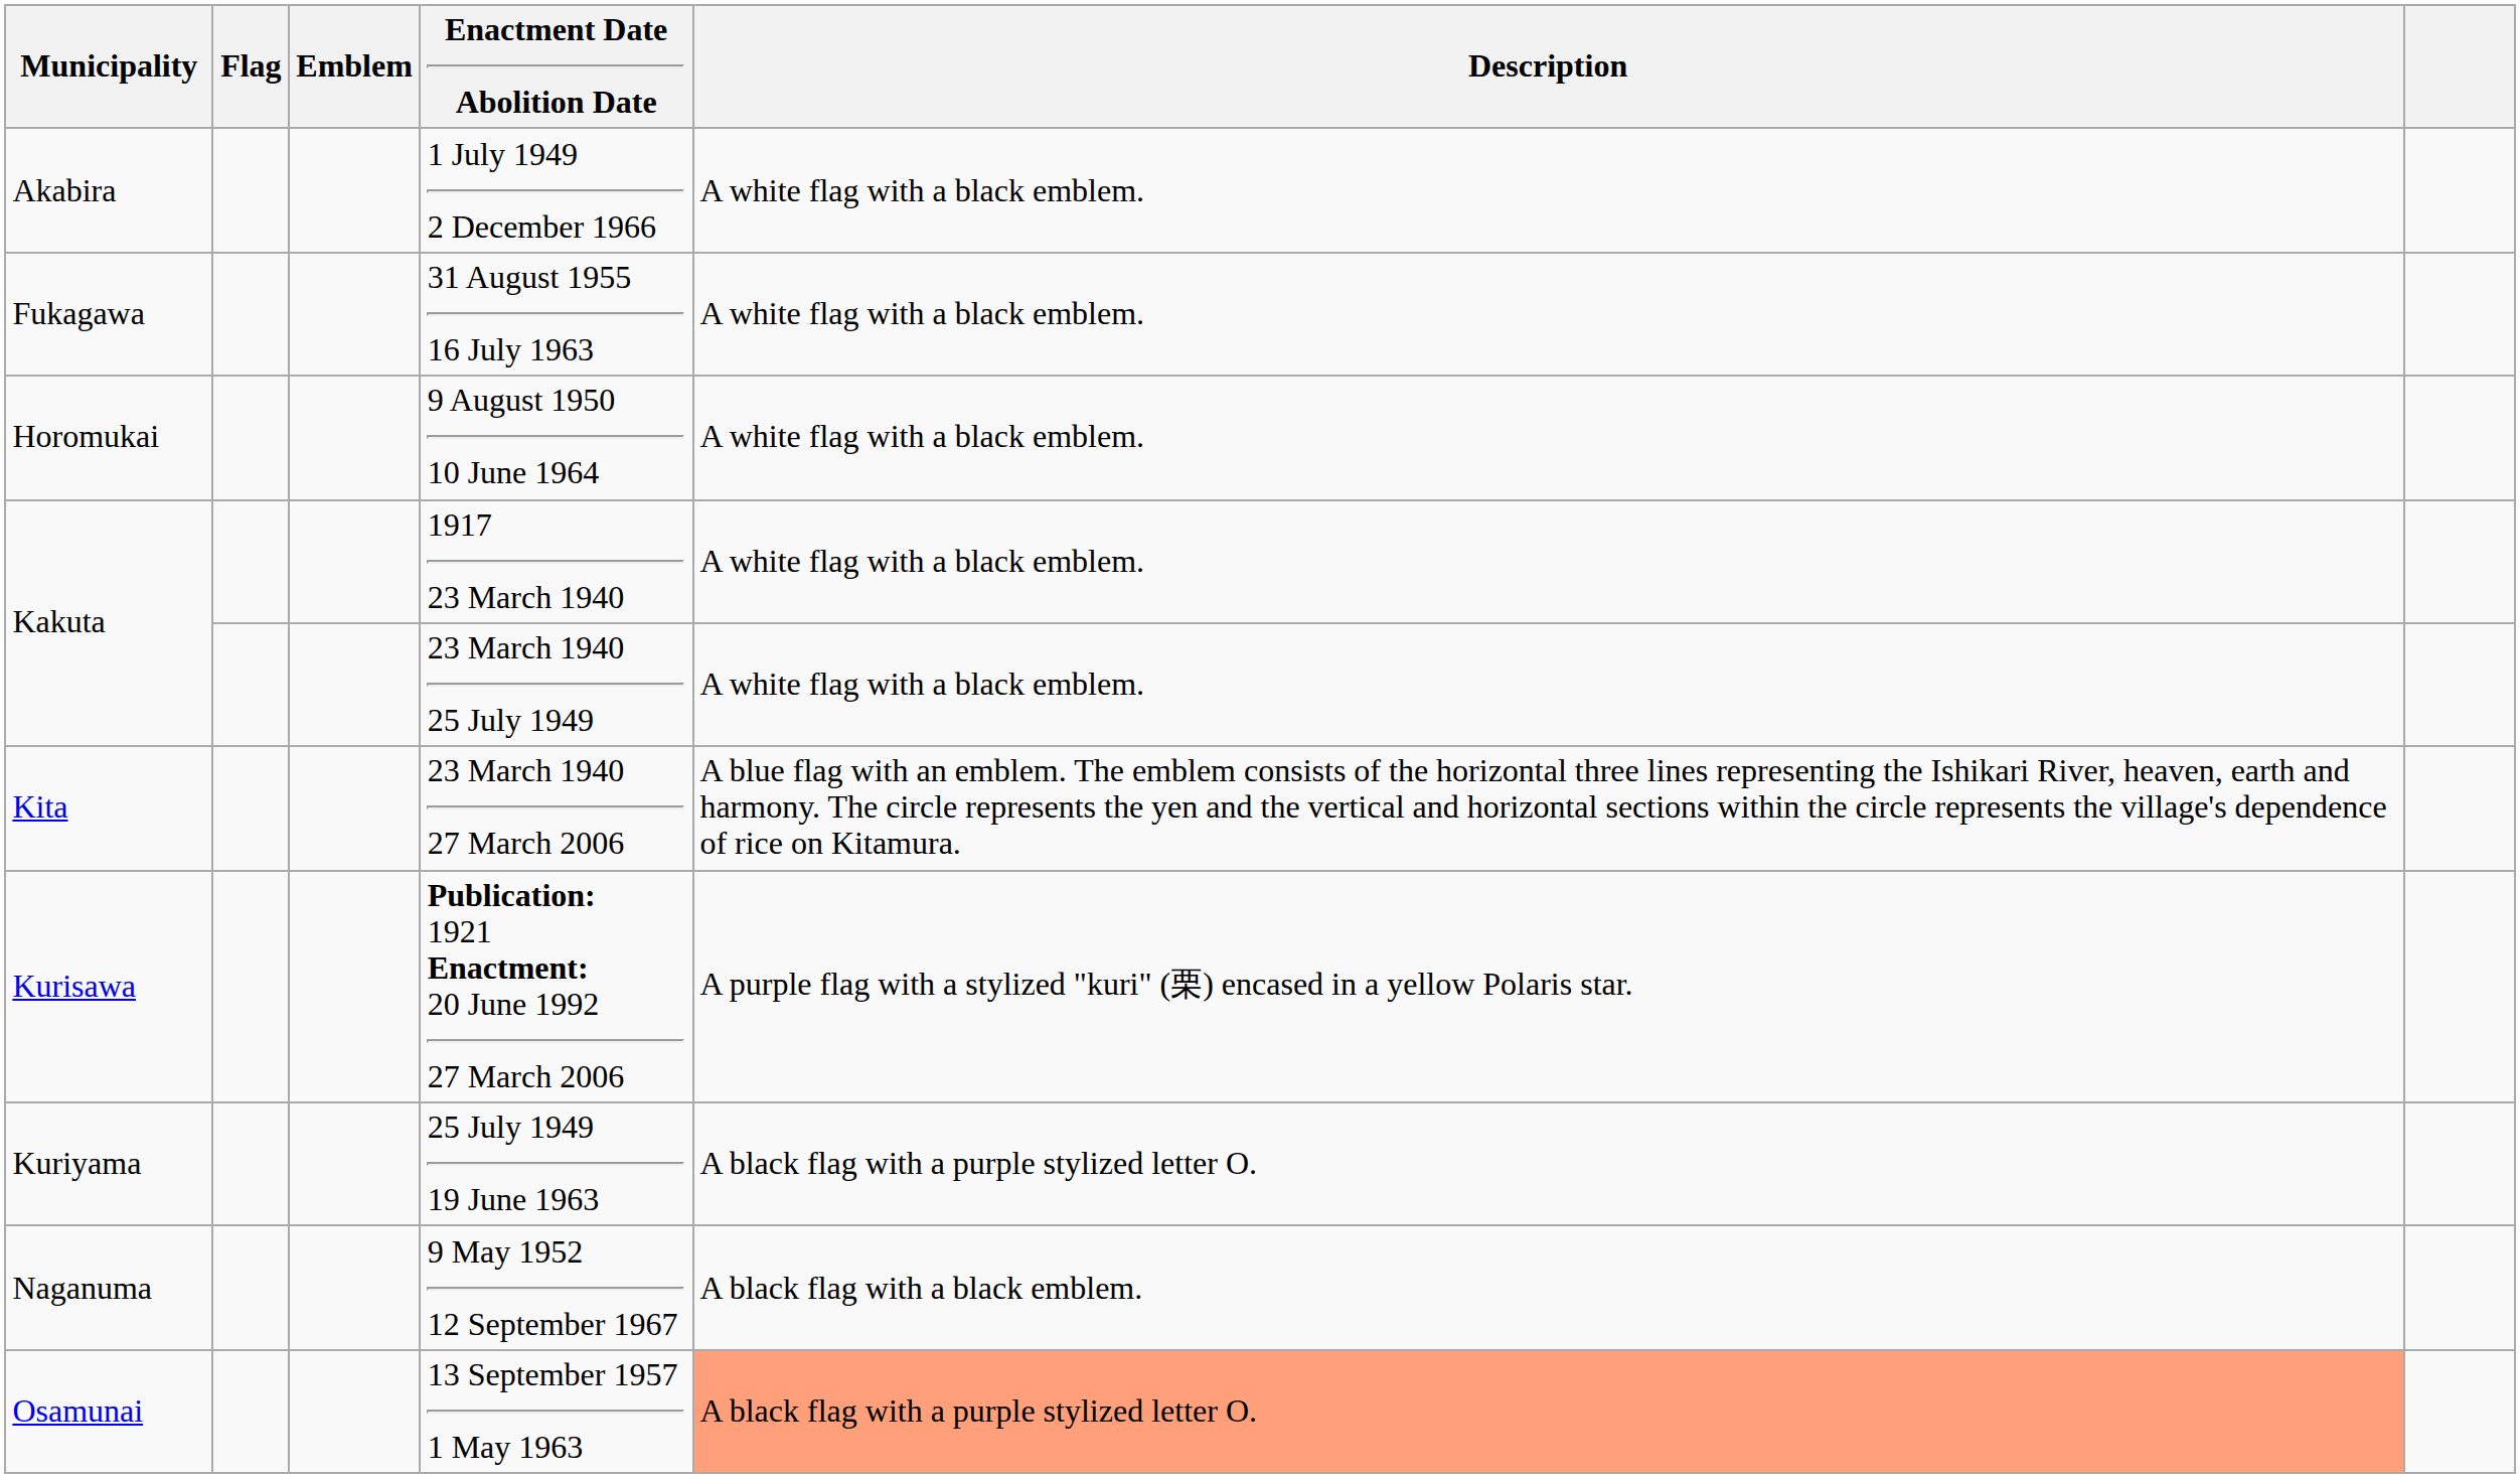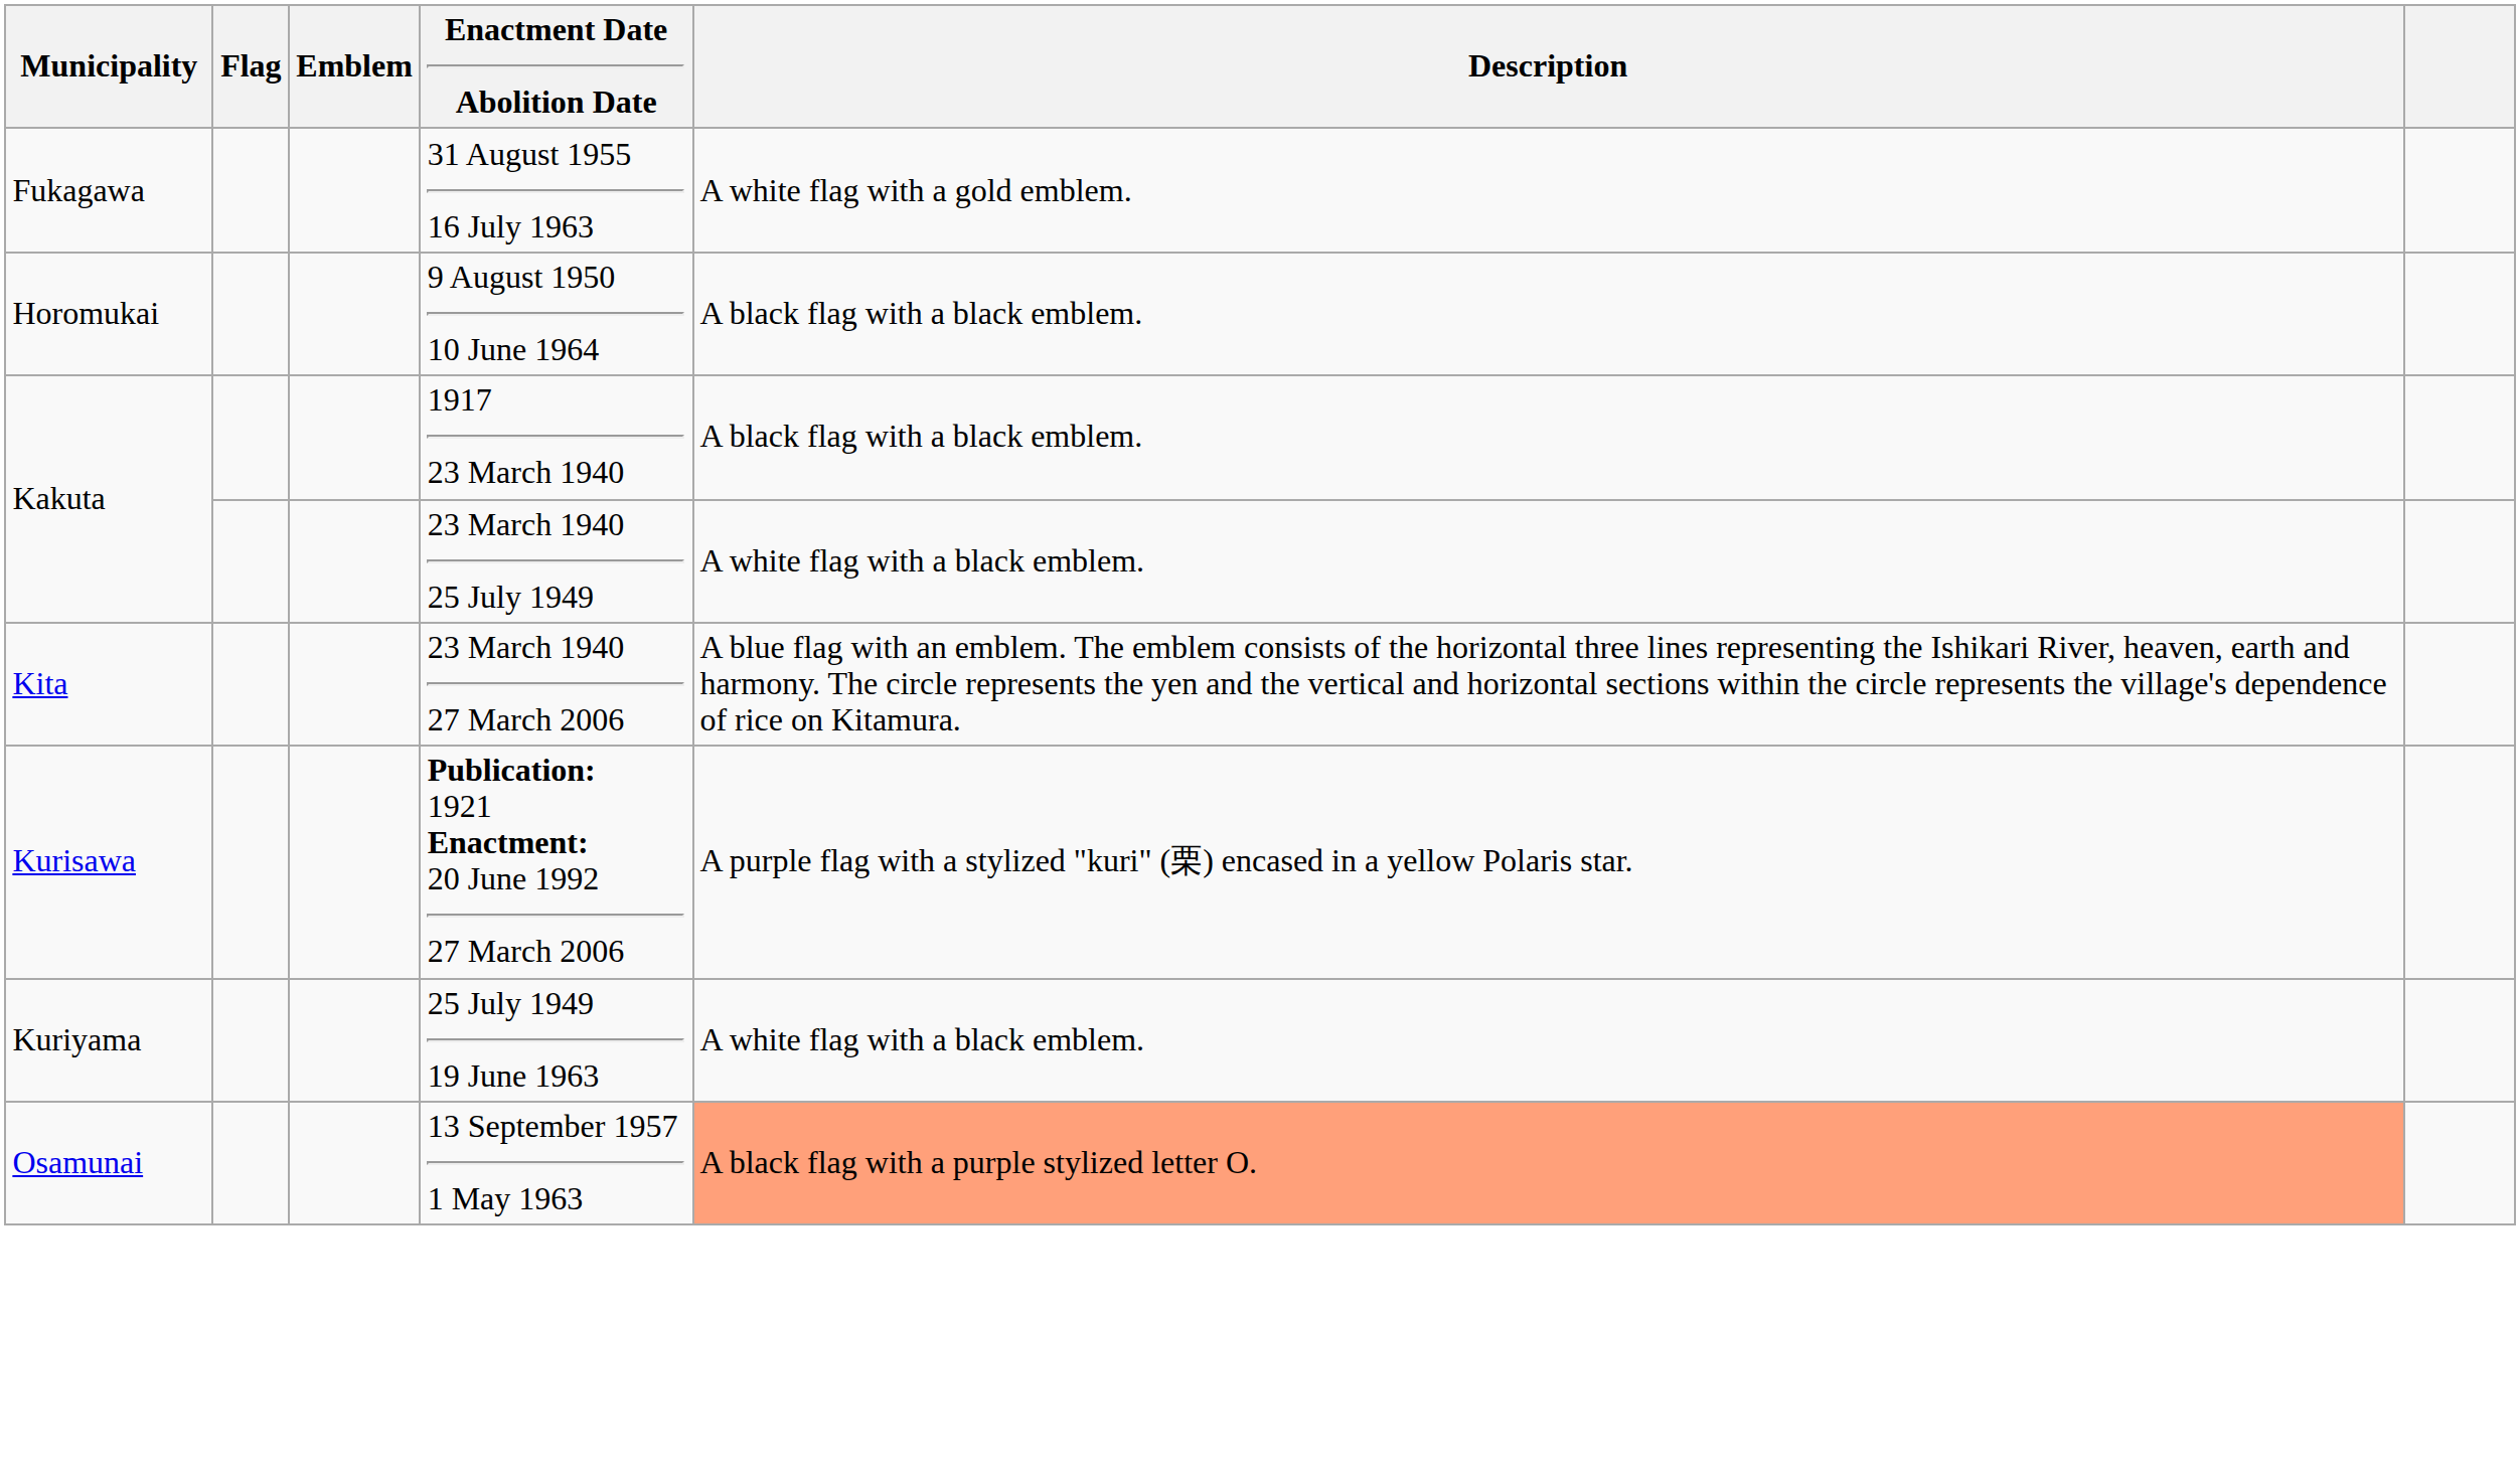- row: Akabira | 1 July 1949 2 December 1966 | A white flag with a black emblem.
31 August 1955 16 July 1963 | Description: A white flag with a black emblem. -> A white flag with a gold emblem.
9 August 1950 10 June 1964 | Description: A white flag with a black emblem. -> A black flag with a black emblem.
1917 23 March 1940 | Description: A white flag with a black emblem. -> A black flag with a black emblem.
25 July 1949 19 June 1963 | Description: A black flag with a purple stylized letter O. -> A white flag with a black emblem.
- row: Naganuma | 9 May 1952 12 September 1967 | A black flag with a black emblem.
